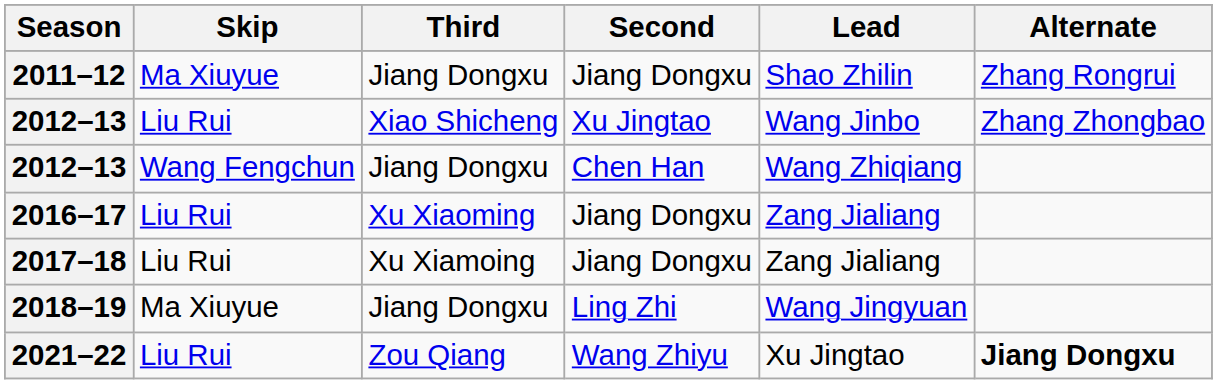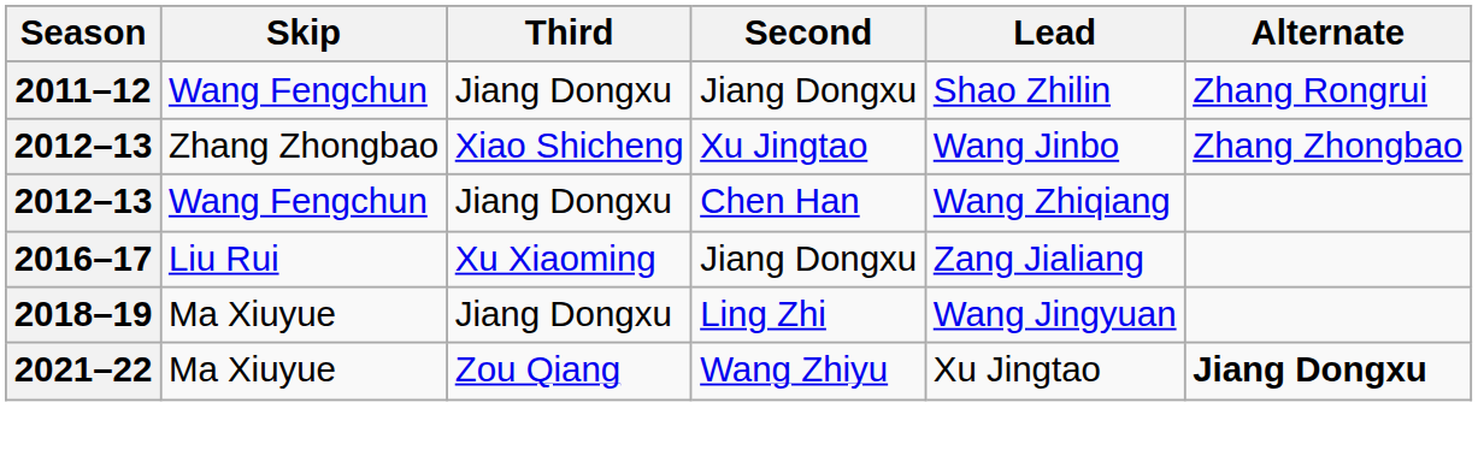2011–12 | Skip: Ma Xiuyue -> Wang Fengchun
2012–13 / Xu Jingtao | Skip: Liu Rui -> Zhang Zhongbao
- row: 2017–18 | Liu Rui | Xu Xiamoing | Jiang Dongxu | Zang Jialiang
2021–22 | Skip: Liu Rui -> Ma Xiuyue
